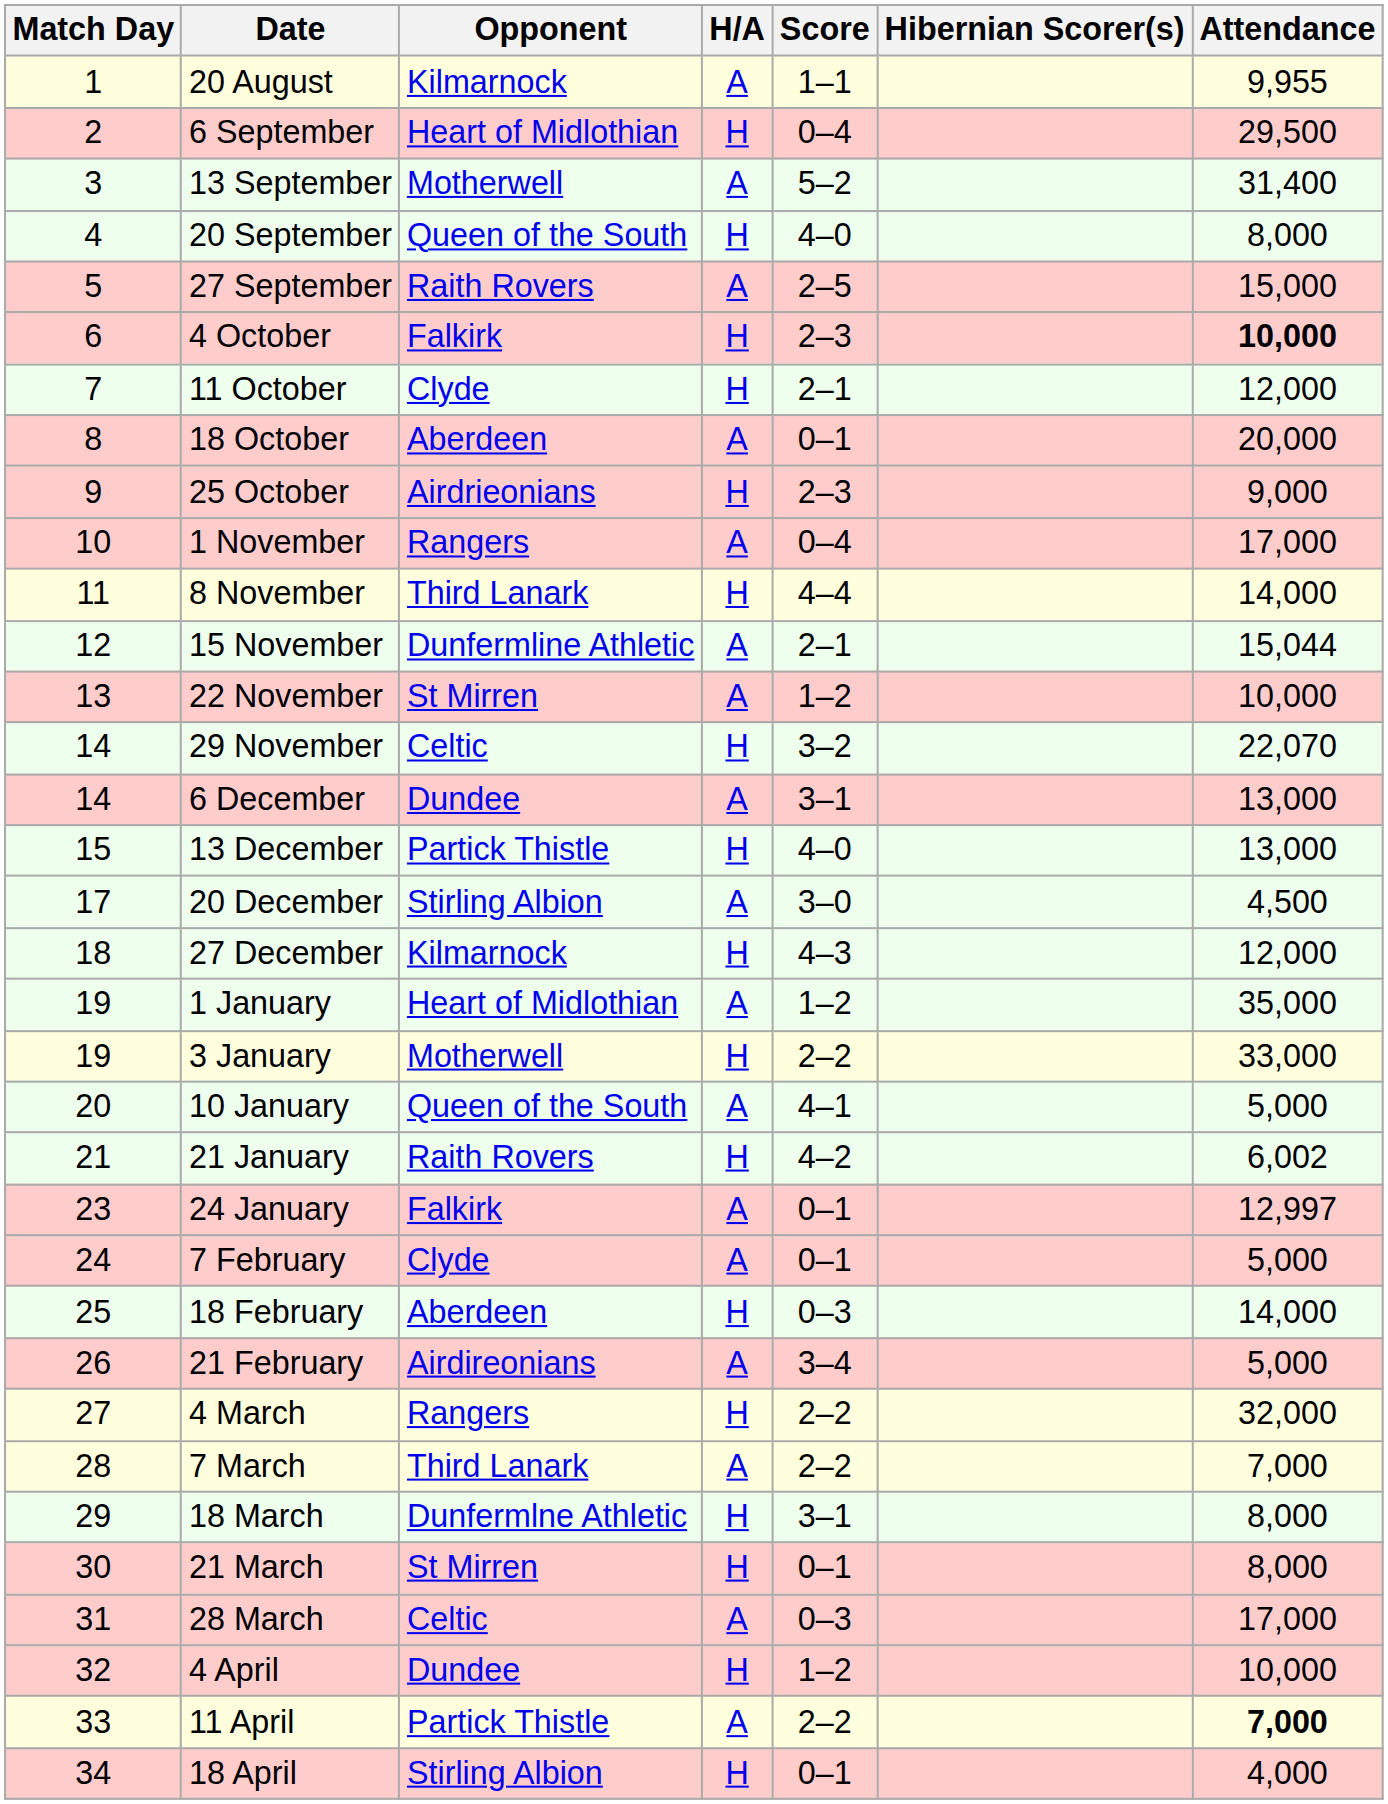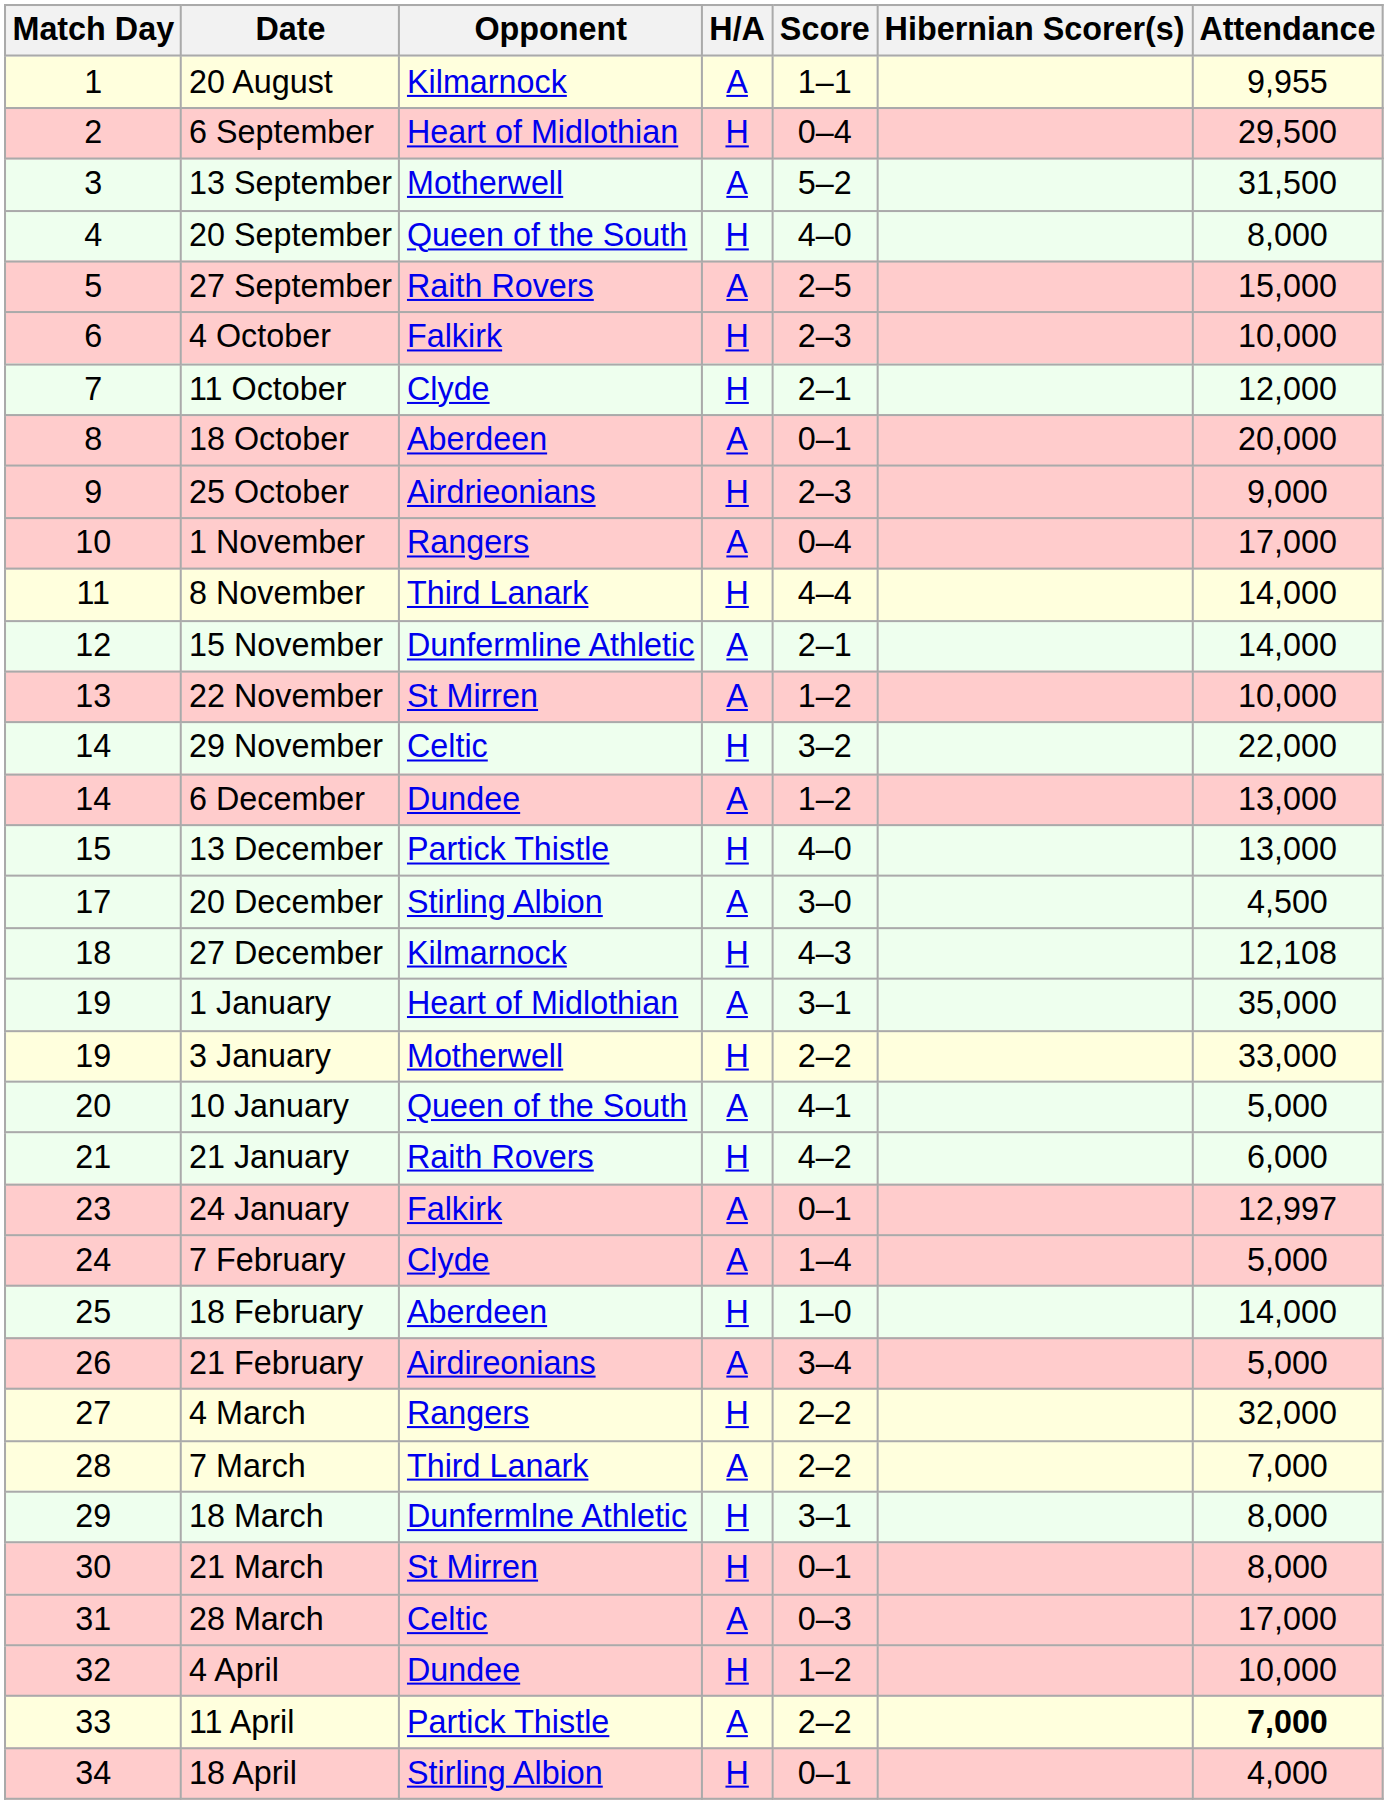13 September | Attendance: 31,400 -> 31,500
4 October | Attendance: bold -> normal
15 November | Attendance: 15,044 -> 14,000
29 November | Attendance: 22,070 -> 22,000
6 December | Score: 3–1 -> 1–2
27 December | Attendance: 12,000 -> 12,108
1 January | Score: 1–2 -> 3–1
21 January | Attendance: 6,002 -> 6,000
7 February | Score: 0–1 -> 1–4
18 February | Score: 0–3 -> 1–0
